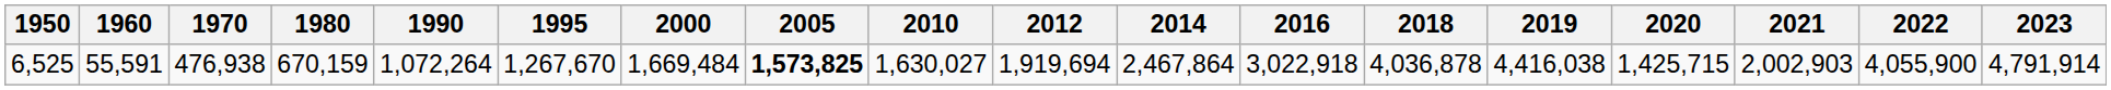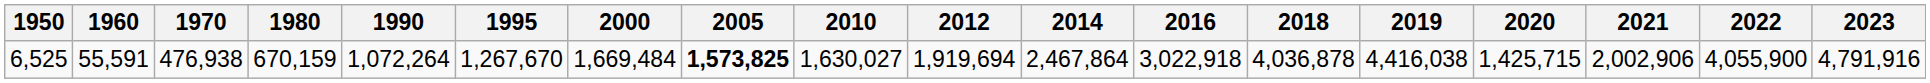6,525 | 2021: 2,002,903 -> 2,002,906
6,525 | 2023: 4,791,914 -> 4,791,916
